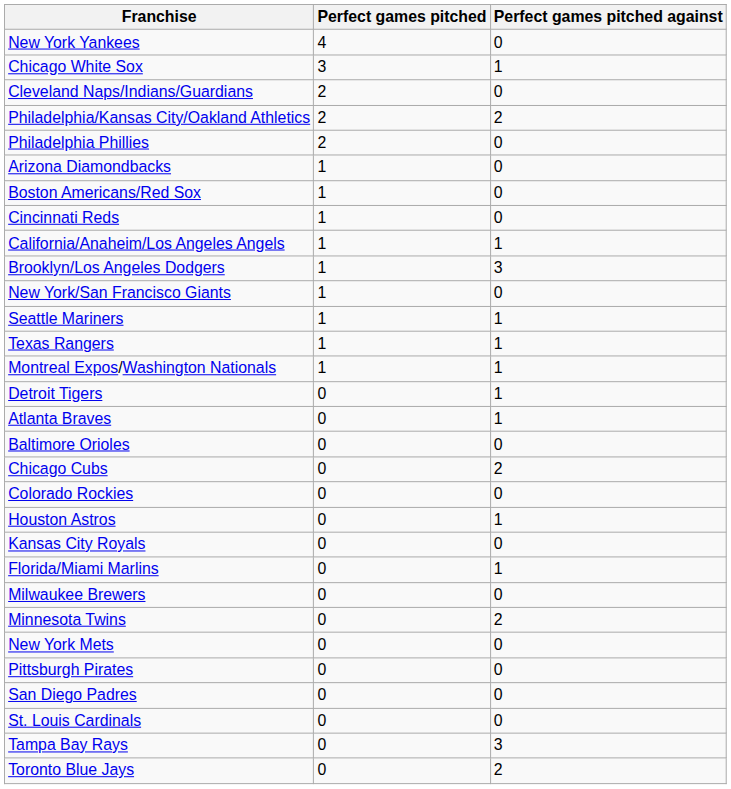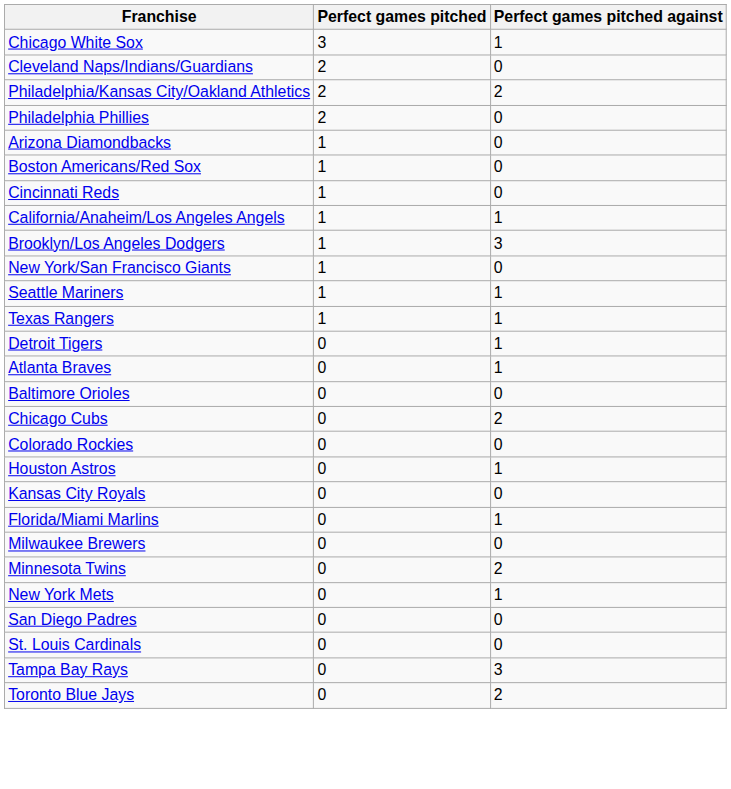- row: New York Yankees | 4 | 0
- row: Montreal Expos/Washington Nationals | 1 | 1
New York Mets | Perfect games pitched against: 0 -> 1
- row: Pittsburgh Pirates | 0 | 0
